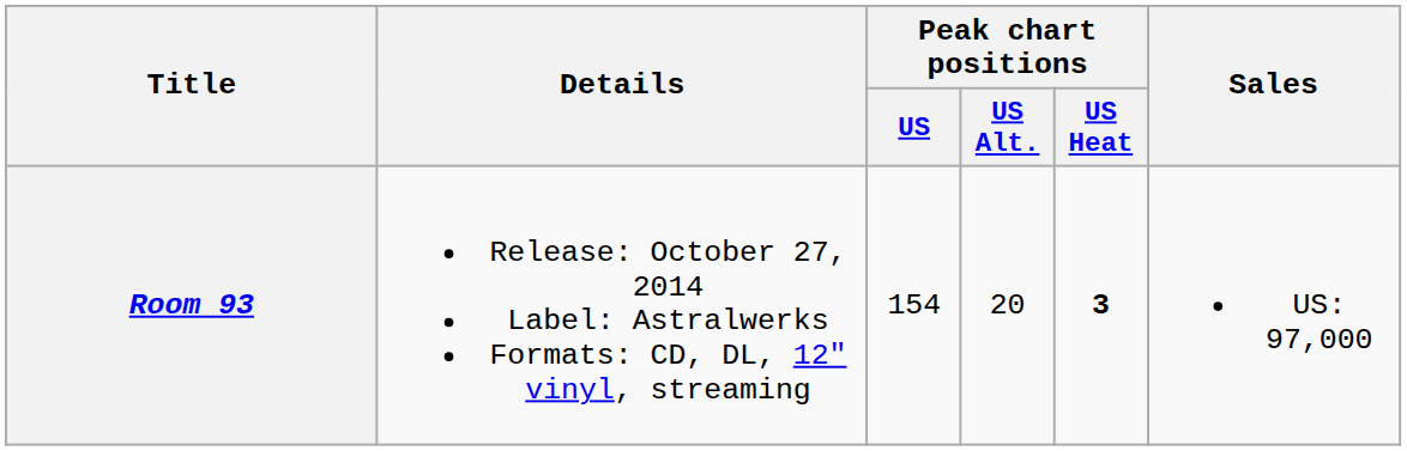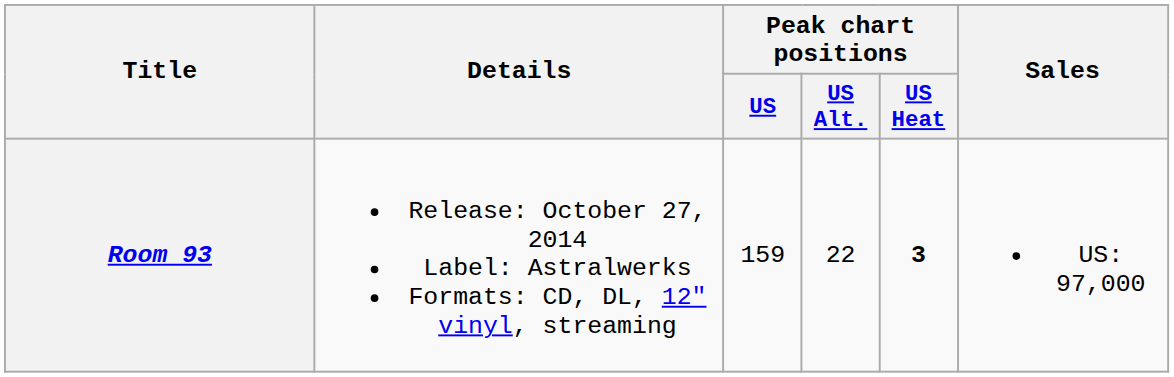Room 93 | Peak chart positions / US: 154 -> 159
Room 93 | Peak chart positions / US Alt.: 20 -> 22
